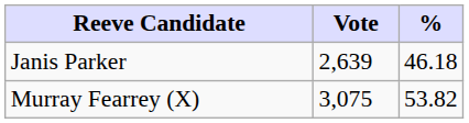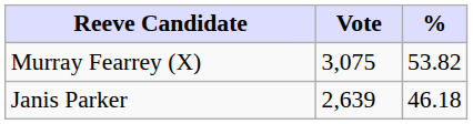rows swapped: Murray Fearrey (X) <-> Janis Parker
